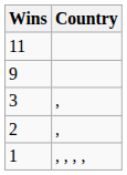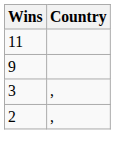- row: 1 | , , , ,
